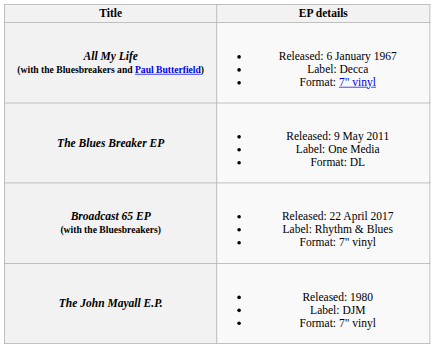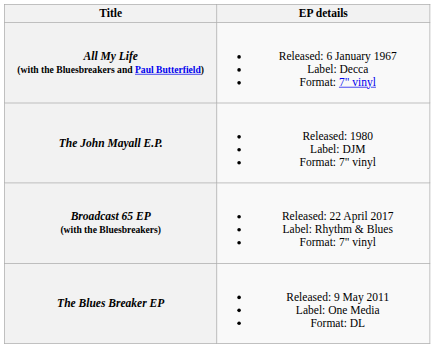rows swapped: The John Mayall E.P. <-> The Blues Breaker EP
